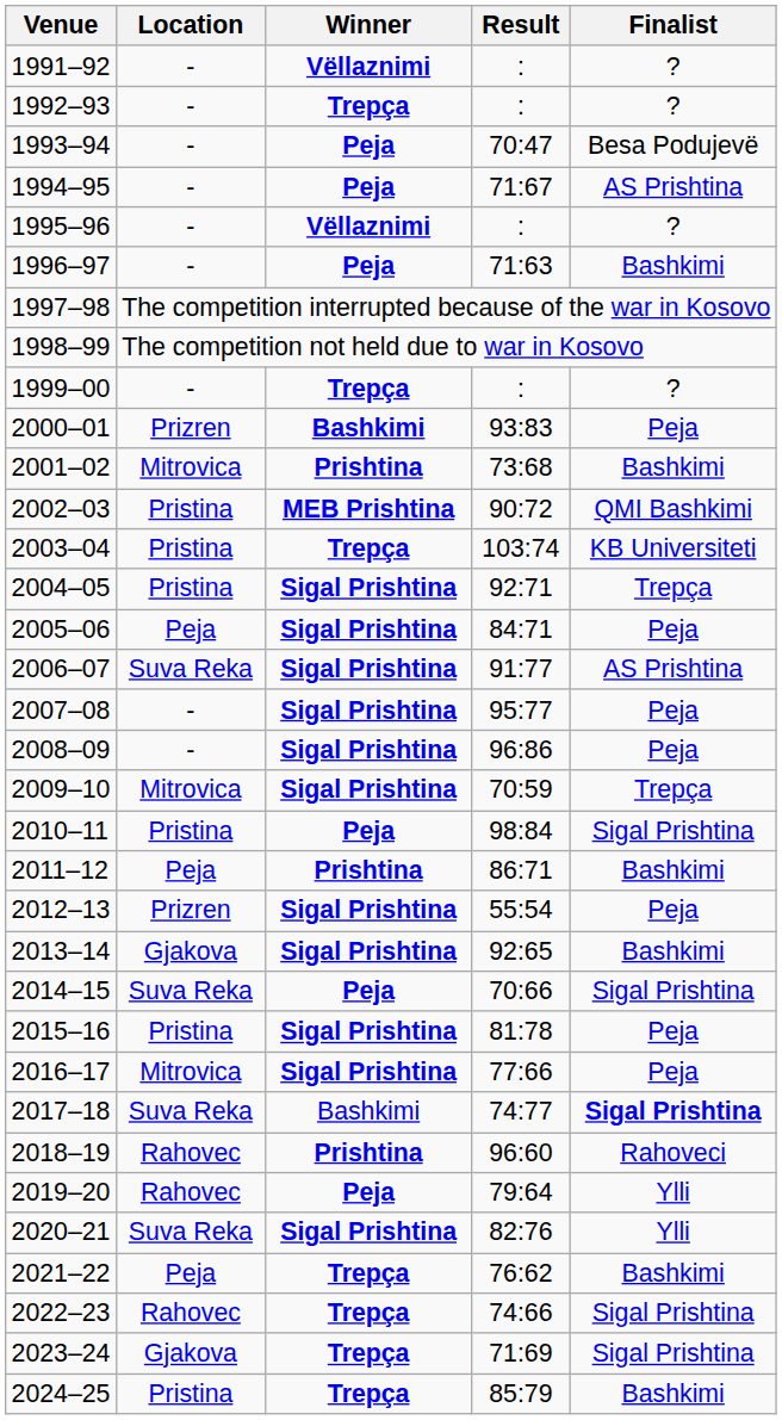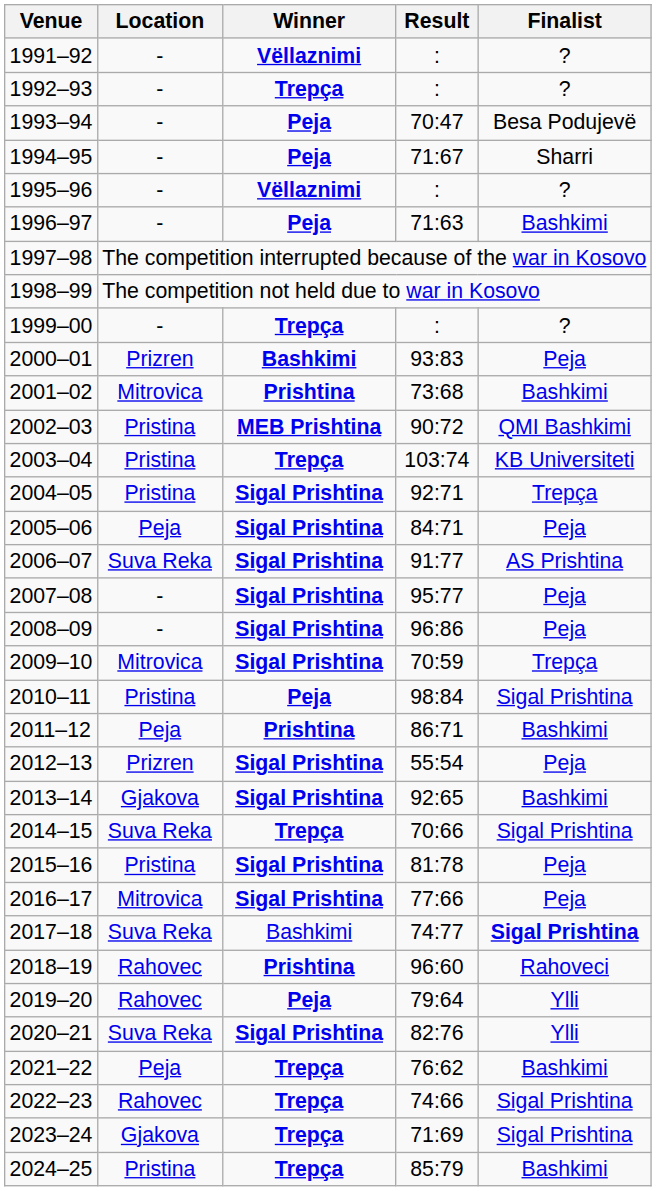1994–95 | Finalist: AS Prishtina -> Sharri
2014–15 | Winner: Peja -> Trepça
